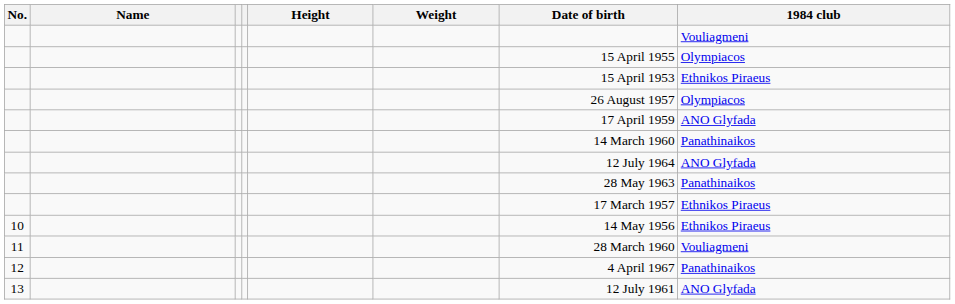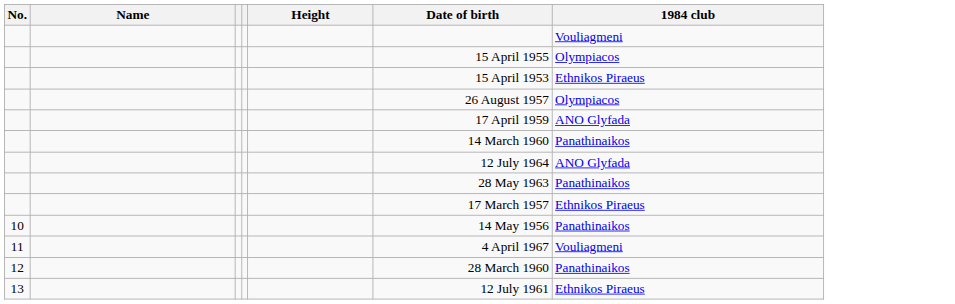- column: Weight
10 | 1984 club: Ethnikos Piraeus -> Panathinaikos
11 | Date of birth: 28 March 1960 -> 4 April 1967
12 | Date of birth: 4 April 1967 -> 28 March 1960
13 | 1984 club: ANO Glyfada -> Ethnikos Piraeus
